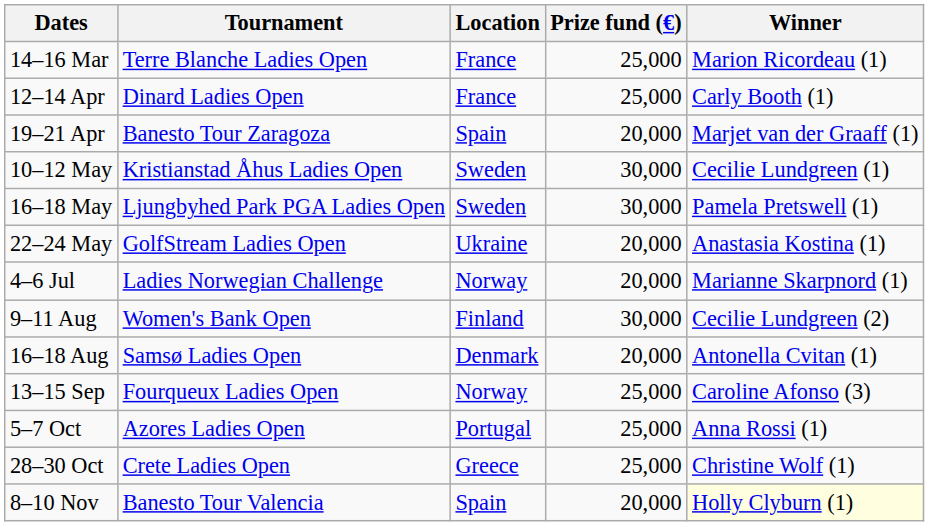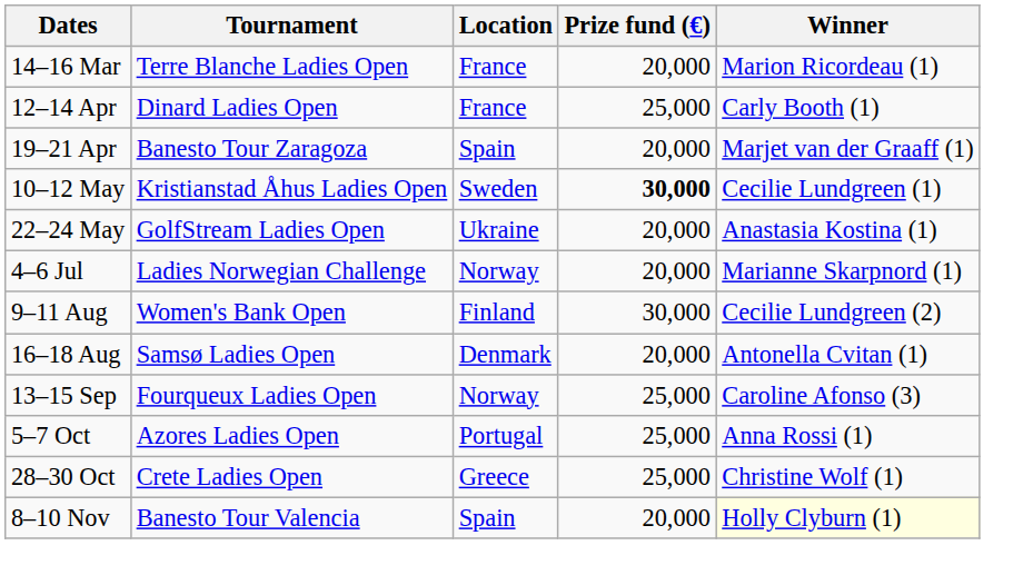14–16 Mar | Prize fund (€): 25,000 -> 20,000
10–12 May | Prize fund (€): normal -> bold
- row: 16–18 May | Ljungbyhed Park PGA Ladies Open | Sweden | 30,000 | Pamela Pretswell (1)
